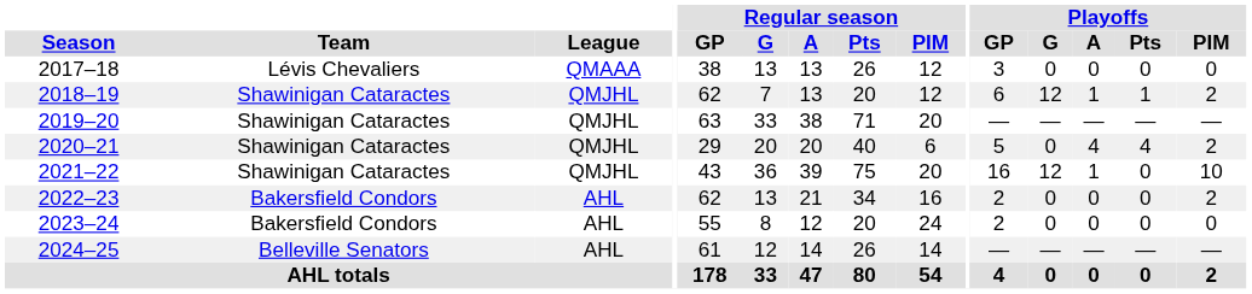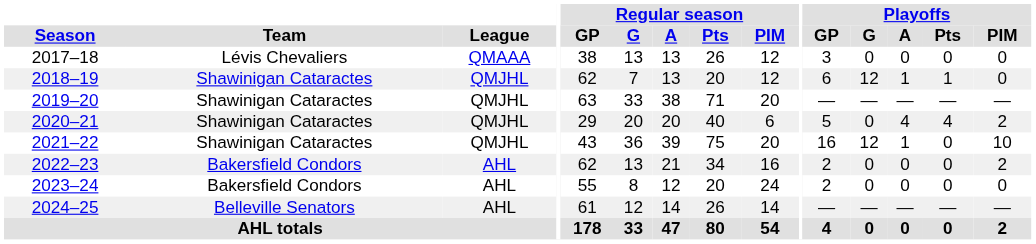2018–19 | Playoffs / PIM: 2 -> 0
